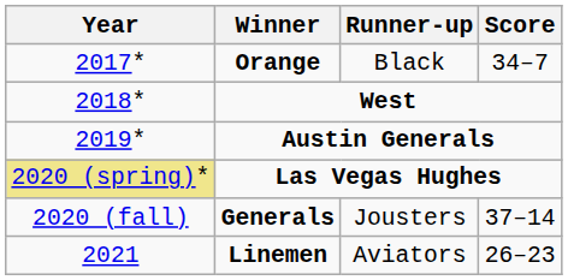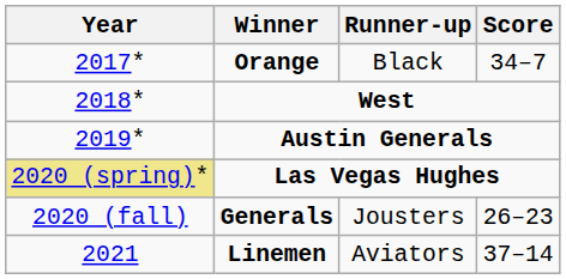Generals | Score: 37–14 -> 26–23
Linemen | Score: 26–23 -> 37–14
